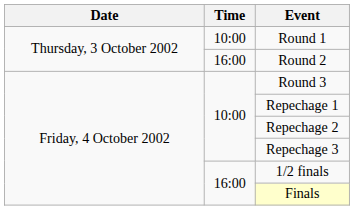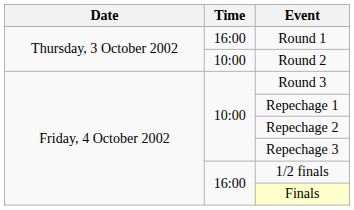Round 1 | Time: 10:00 -> 16:00
Round 2 | Time: 16:00 -> 10:00
